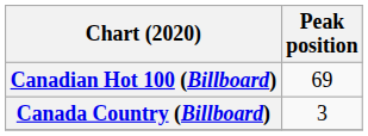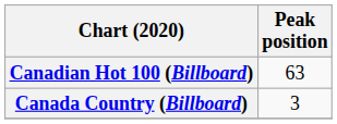Canadian Hot 100 (Billboard) | Peak position: 69 -> 63
